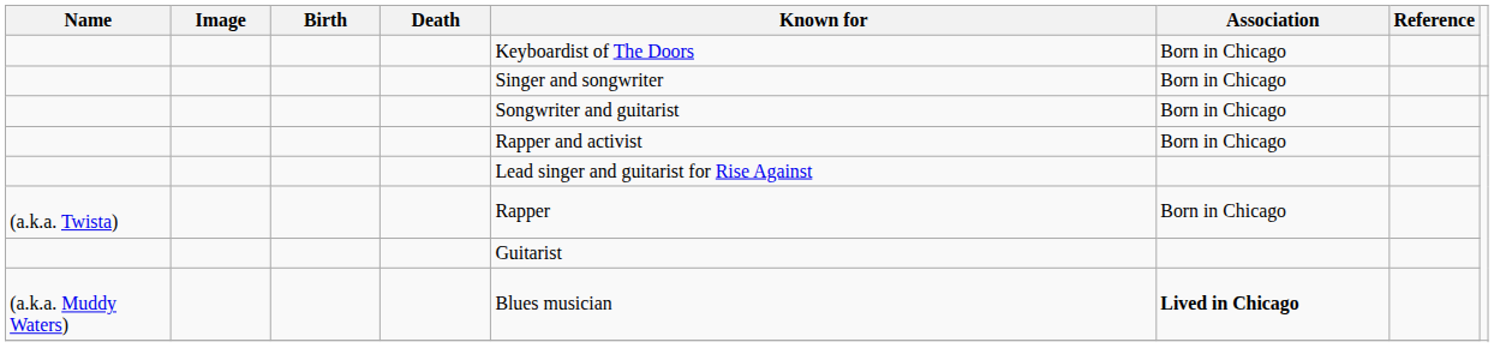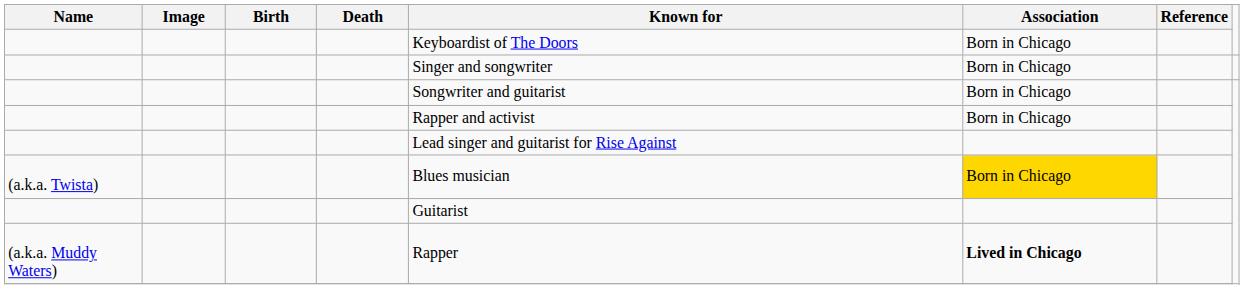(a.k.a. Twista) | Known for: Rapper -> Blues musician
(a.k.a. Twista) | Association: no background -> gold background
(a.k.a. Muddy Waters) | Known for: Blues musician -> Rapper
